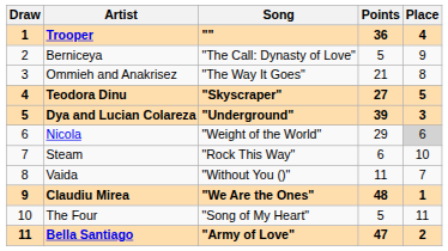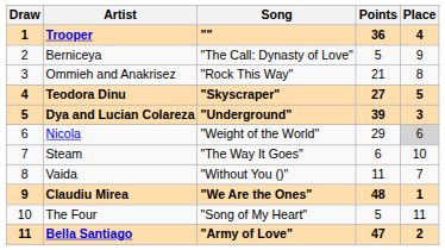Ommieh and Anakrisez | Song: "The Way It Goes" -> "Rock This Way"
Steam | Song: "Rock This Way" -> "The Way It Goes"
